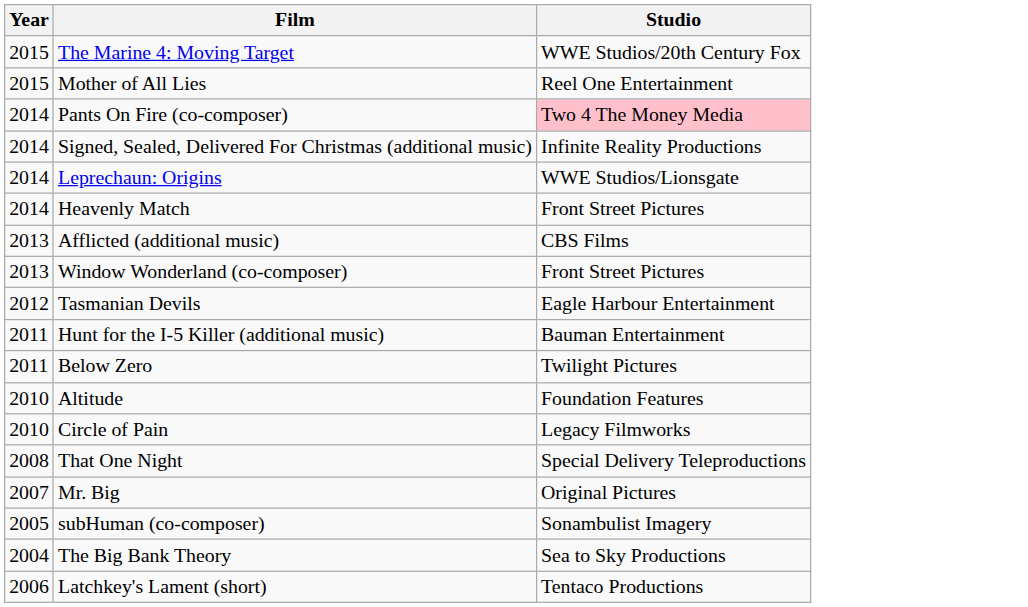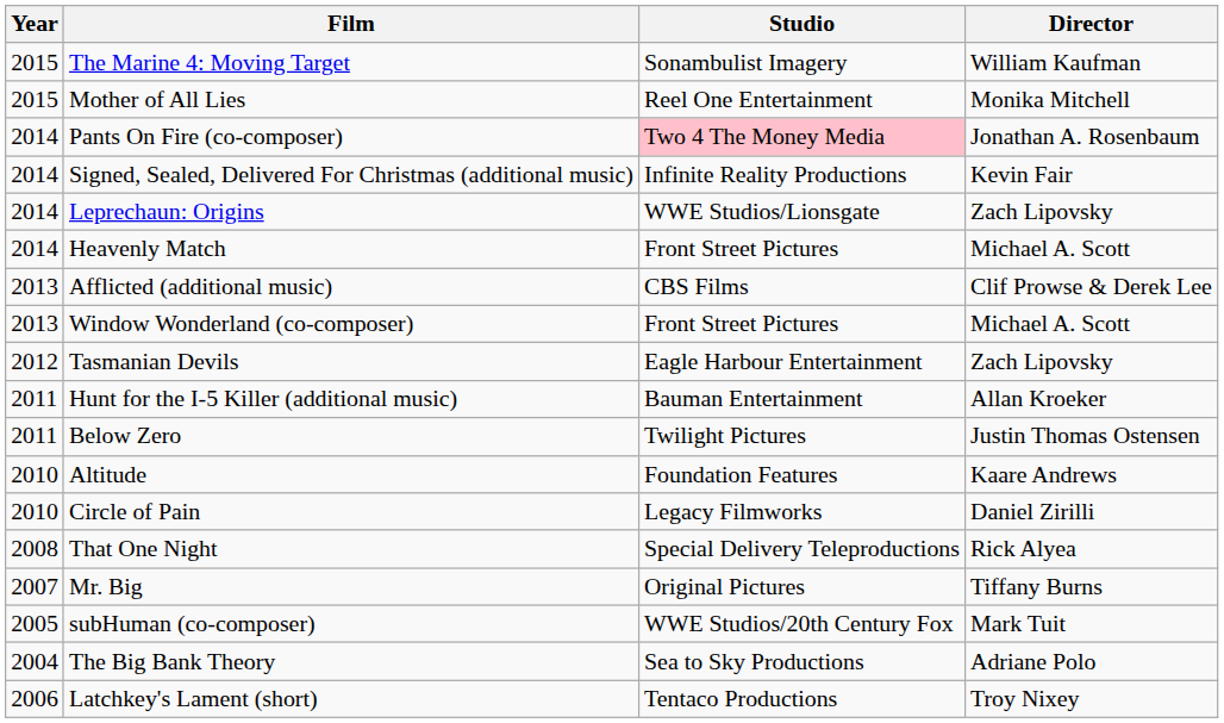+ column: Director | William Kaufman | Monika Mitchell | Jonathan A. Rosenbaum | Kevin Fair | Zach Lipovsky | Michael A. Scott | Clif Prowse & Derek Lee | Michael A. Scott | Zach Lipovsky | Allan Kroeker | Justin Thomas Ostensen | Kaare Andrews | Daniel Zirilli | Rick Alyea | Tiffany Burns | Mark Tuit | Adriane Polo | Troy Nixey
The Marine 4: Moving Target | Studio: WWE Studios/20th Century Fox -> Sonambulist Imagery
subHuman (co-composer) | Studio: Sonambulist Imagery -> WWE Studios/20th Century Fox
